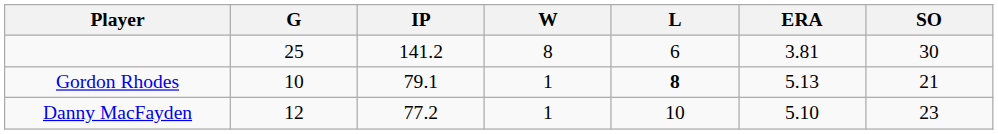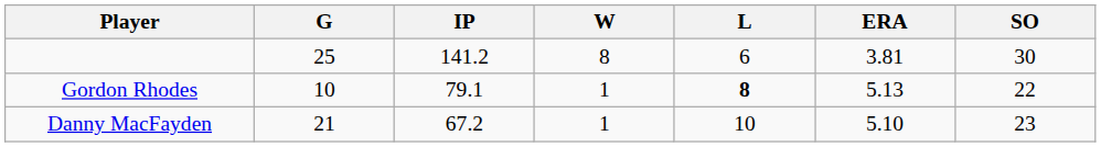Gordon Rhodes | SO: 21 -> 22
Danny MacFayden | G: 12 -> 21
Danny MacFayden | IP: 77.2 -> 67.2
